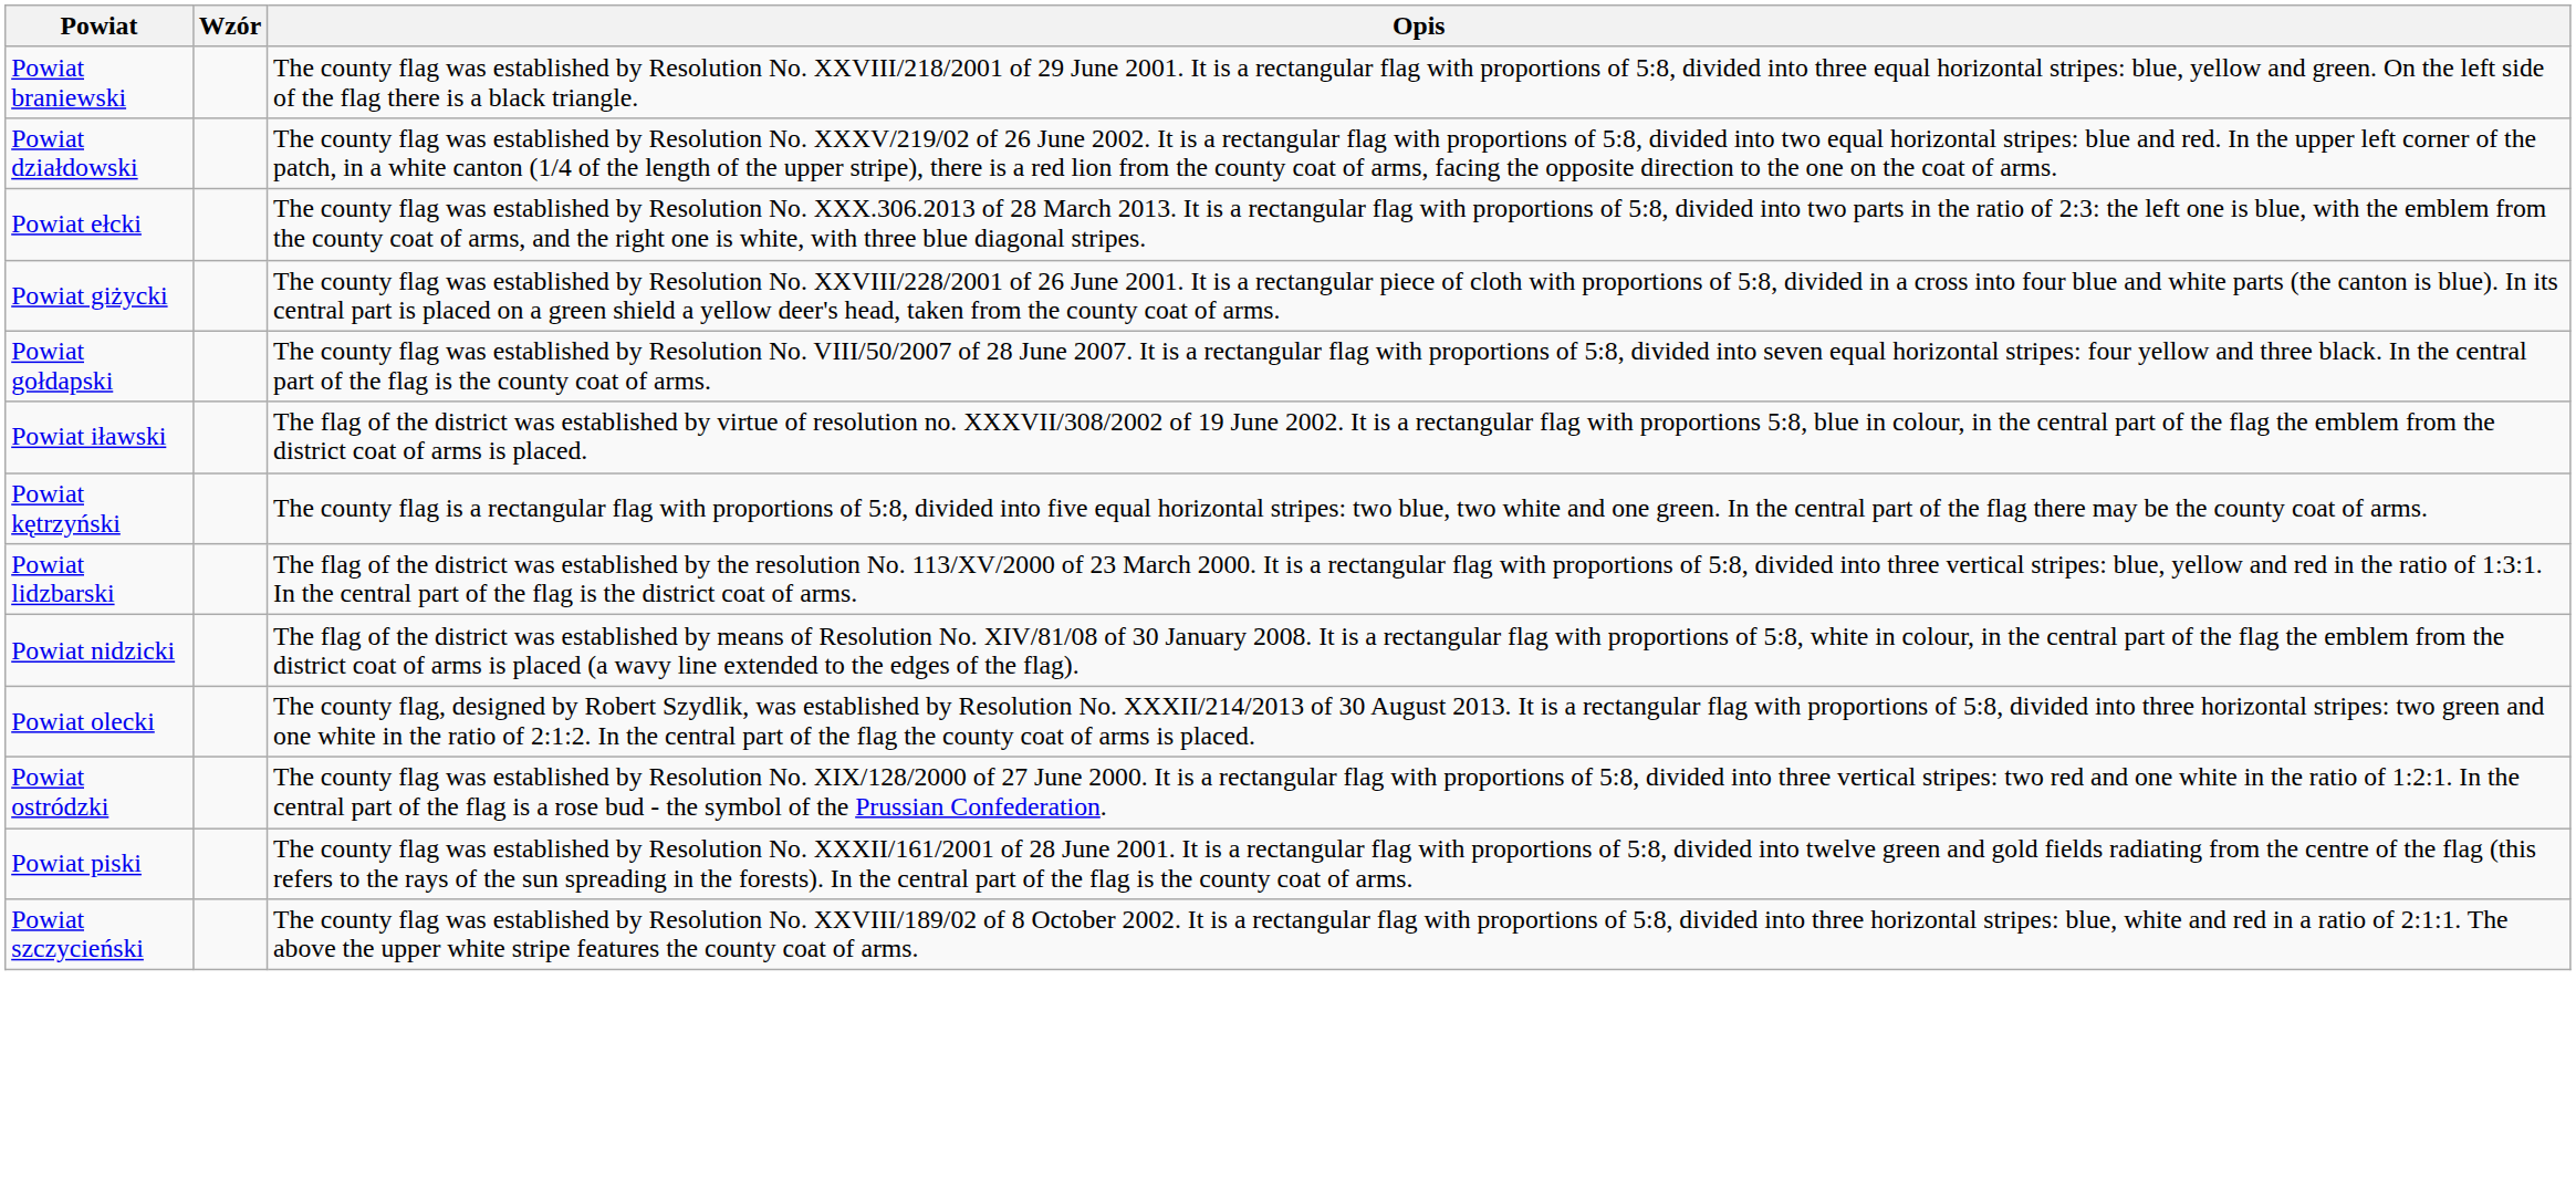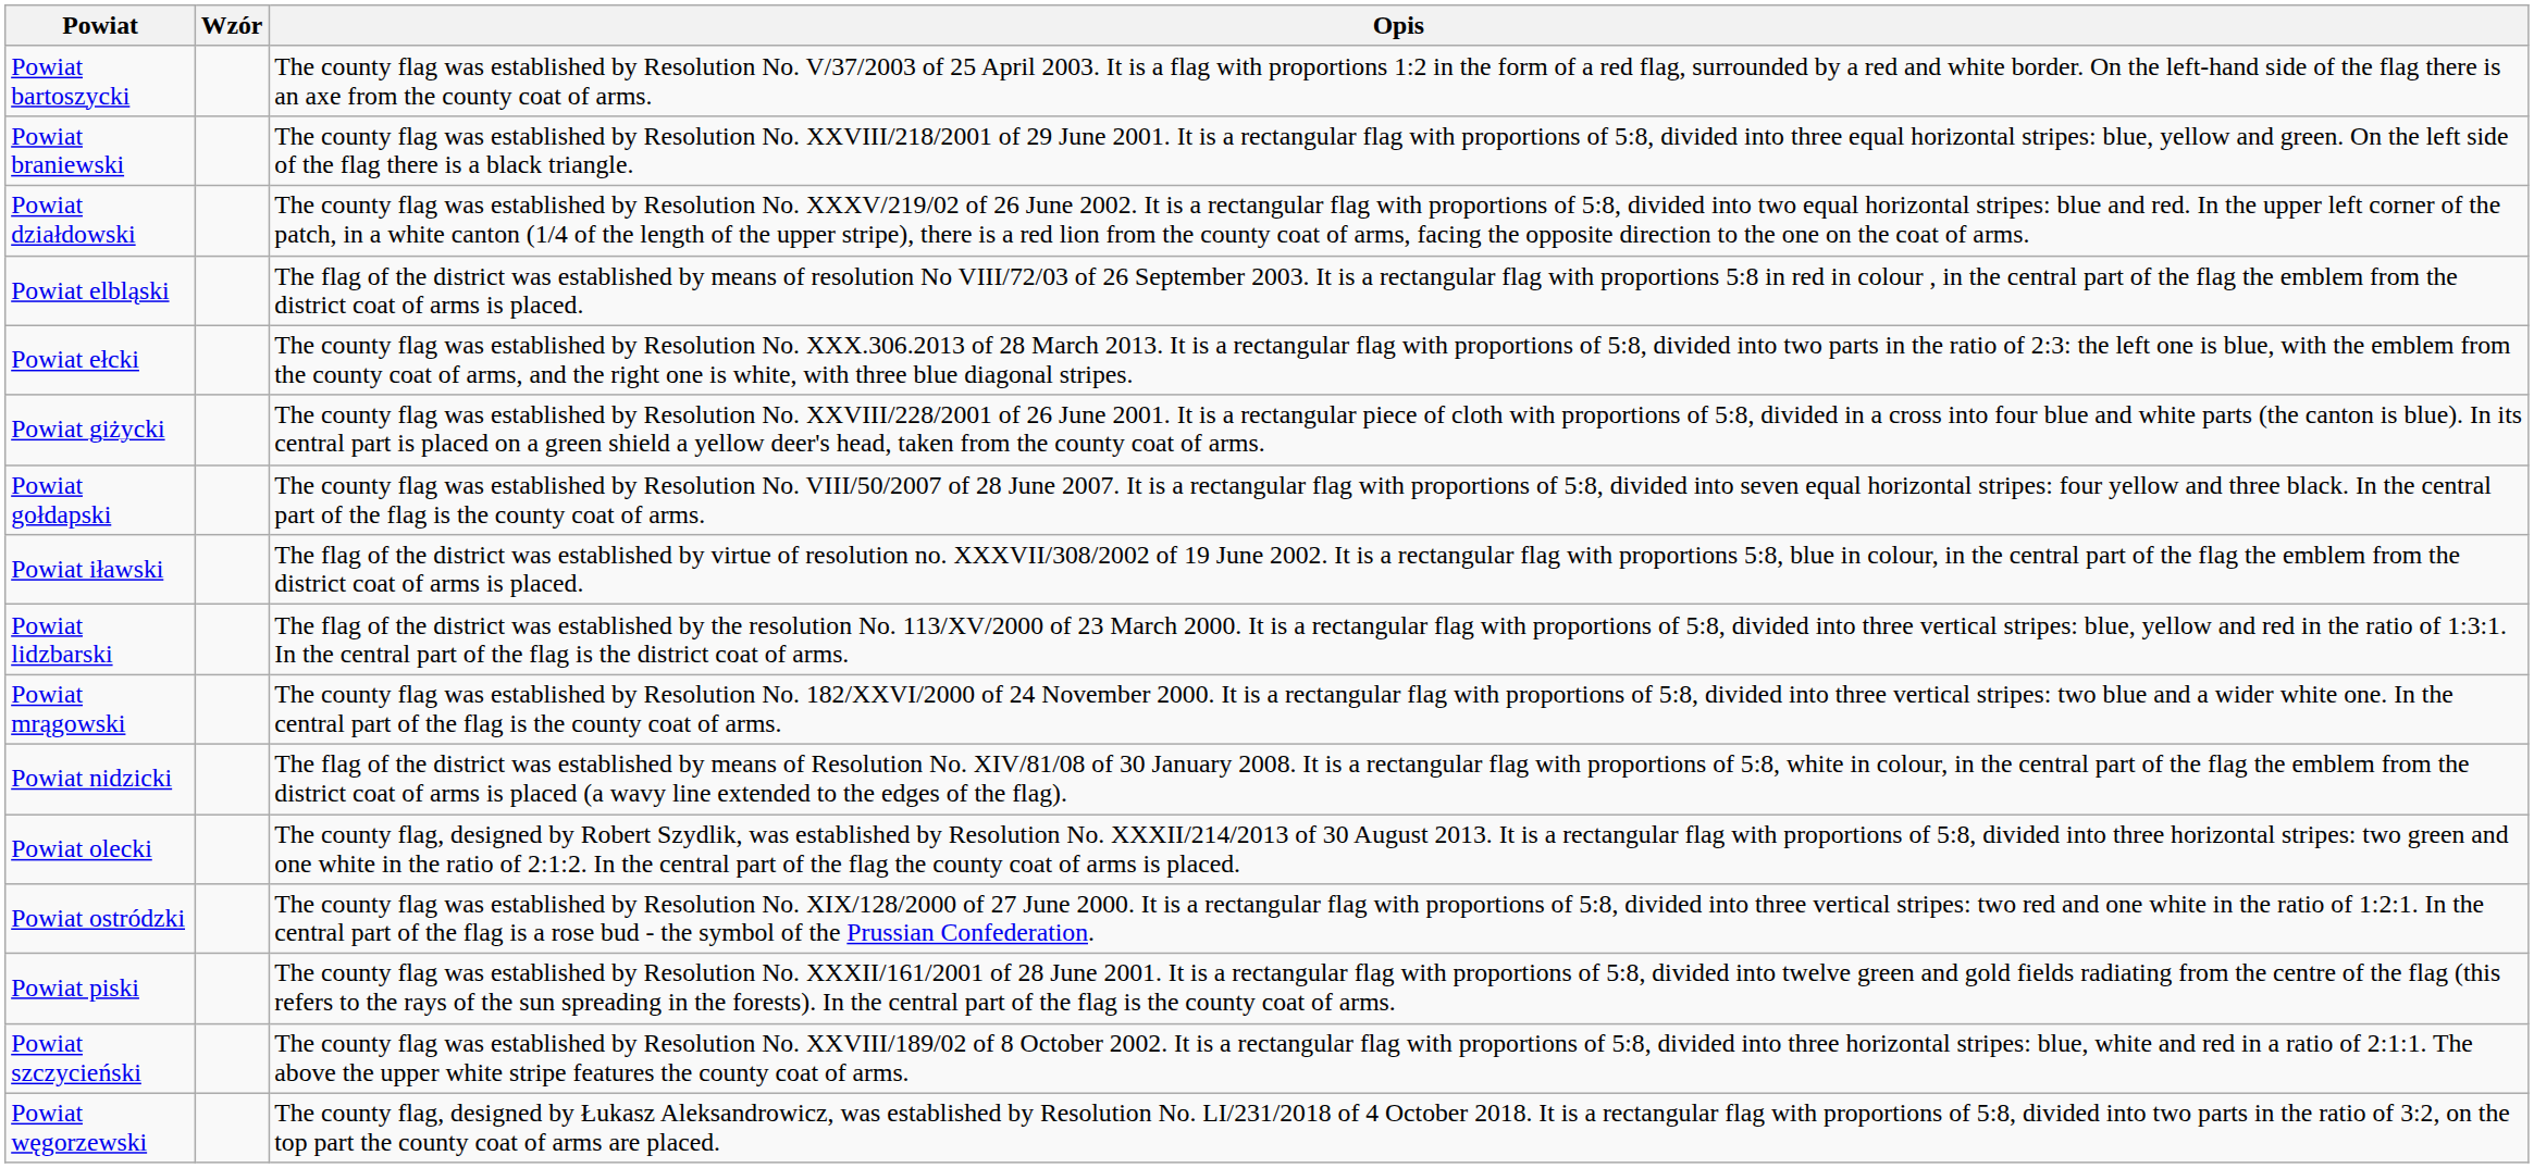+ row: Powiat bartoszycki | The county flag was established by Resolution No. V/37/2003 of 25 April 2003. It is a flag with proportions 1:2 in the form of a red flag, surrounded by a red and white border. On the left-hand side of the flag there is an axe from the county coat of arms.
+ row: Powiat elbląski | The flag of the district was established by means of resolution No VIII/72/03 of 26 September 2003. It is a rectangular flag with proportions 5:8 in red in colour , in the central part of the flag the emblem from the district coat of arms is placed.
- row: Powiat kętrzyński | The county flag is a rectangular flag with proportions of 5:8, divided into five equal horizontal stripes: two blue, two white and one green. In the central part of the flag there may be the county coat of arms.
+ row: Powiat mrągowski | The county flag was established by Resolution No. 182/XXVI/2000 of 24 November 2000. It is a rectangular flag with proportions of 5:8, divided into three vertical stripes: two blue and a wider white one. In the central part of the flag is the county coat of arms.
+ row: Powiat węgorzewski | The county flag, designed by Łukasz Aleksandrowicz, was established by Resolution No. LI/231/2018 of 4 October 2018. It is a rectangular flag with proportions of 5:8, divided into two parts in the ratio of 3:2, on the top part the county coat of arms are placed.
